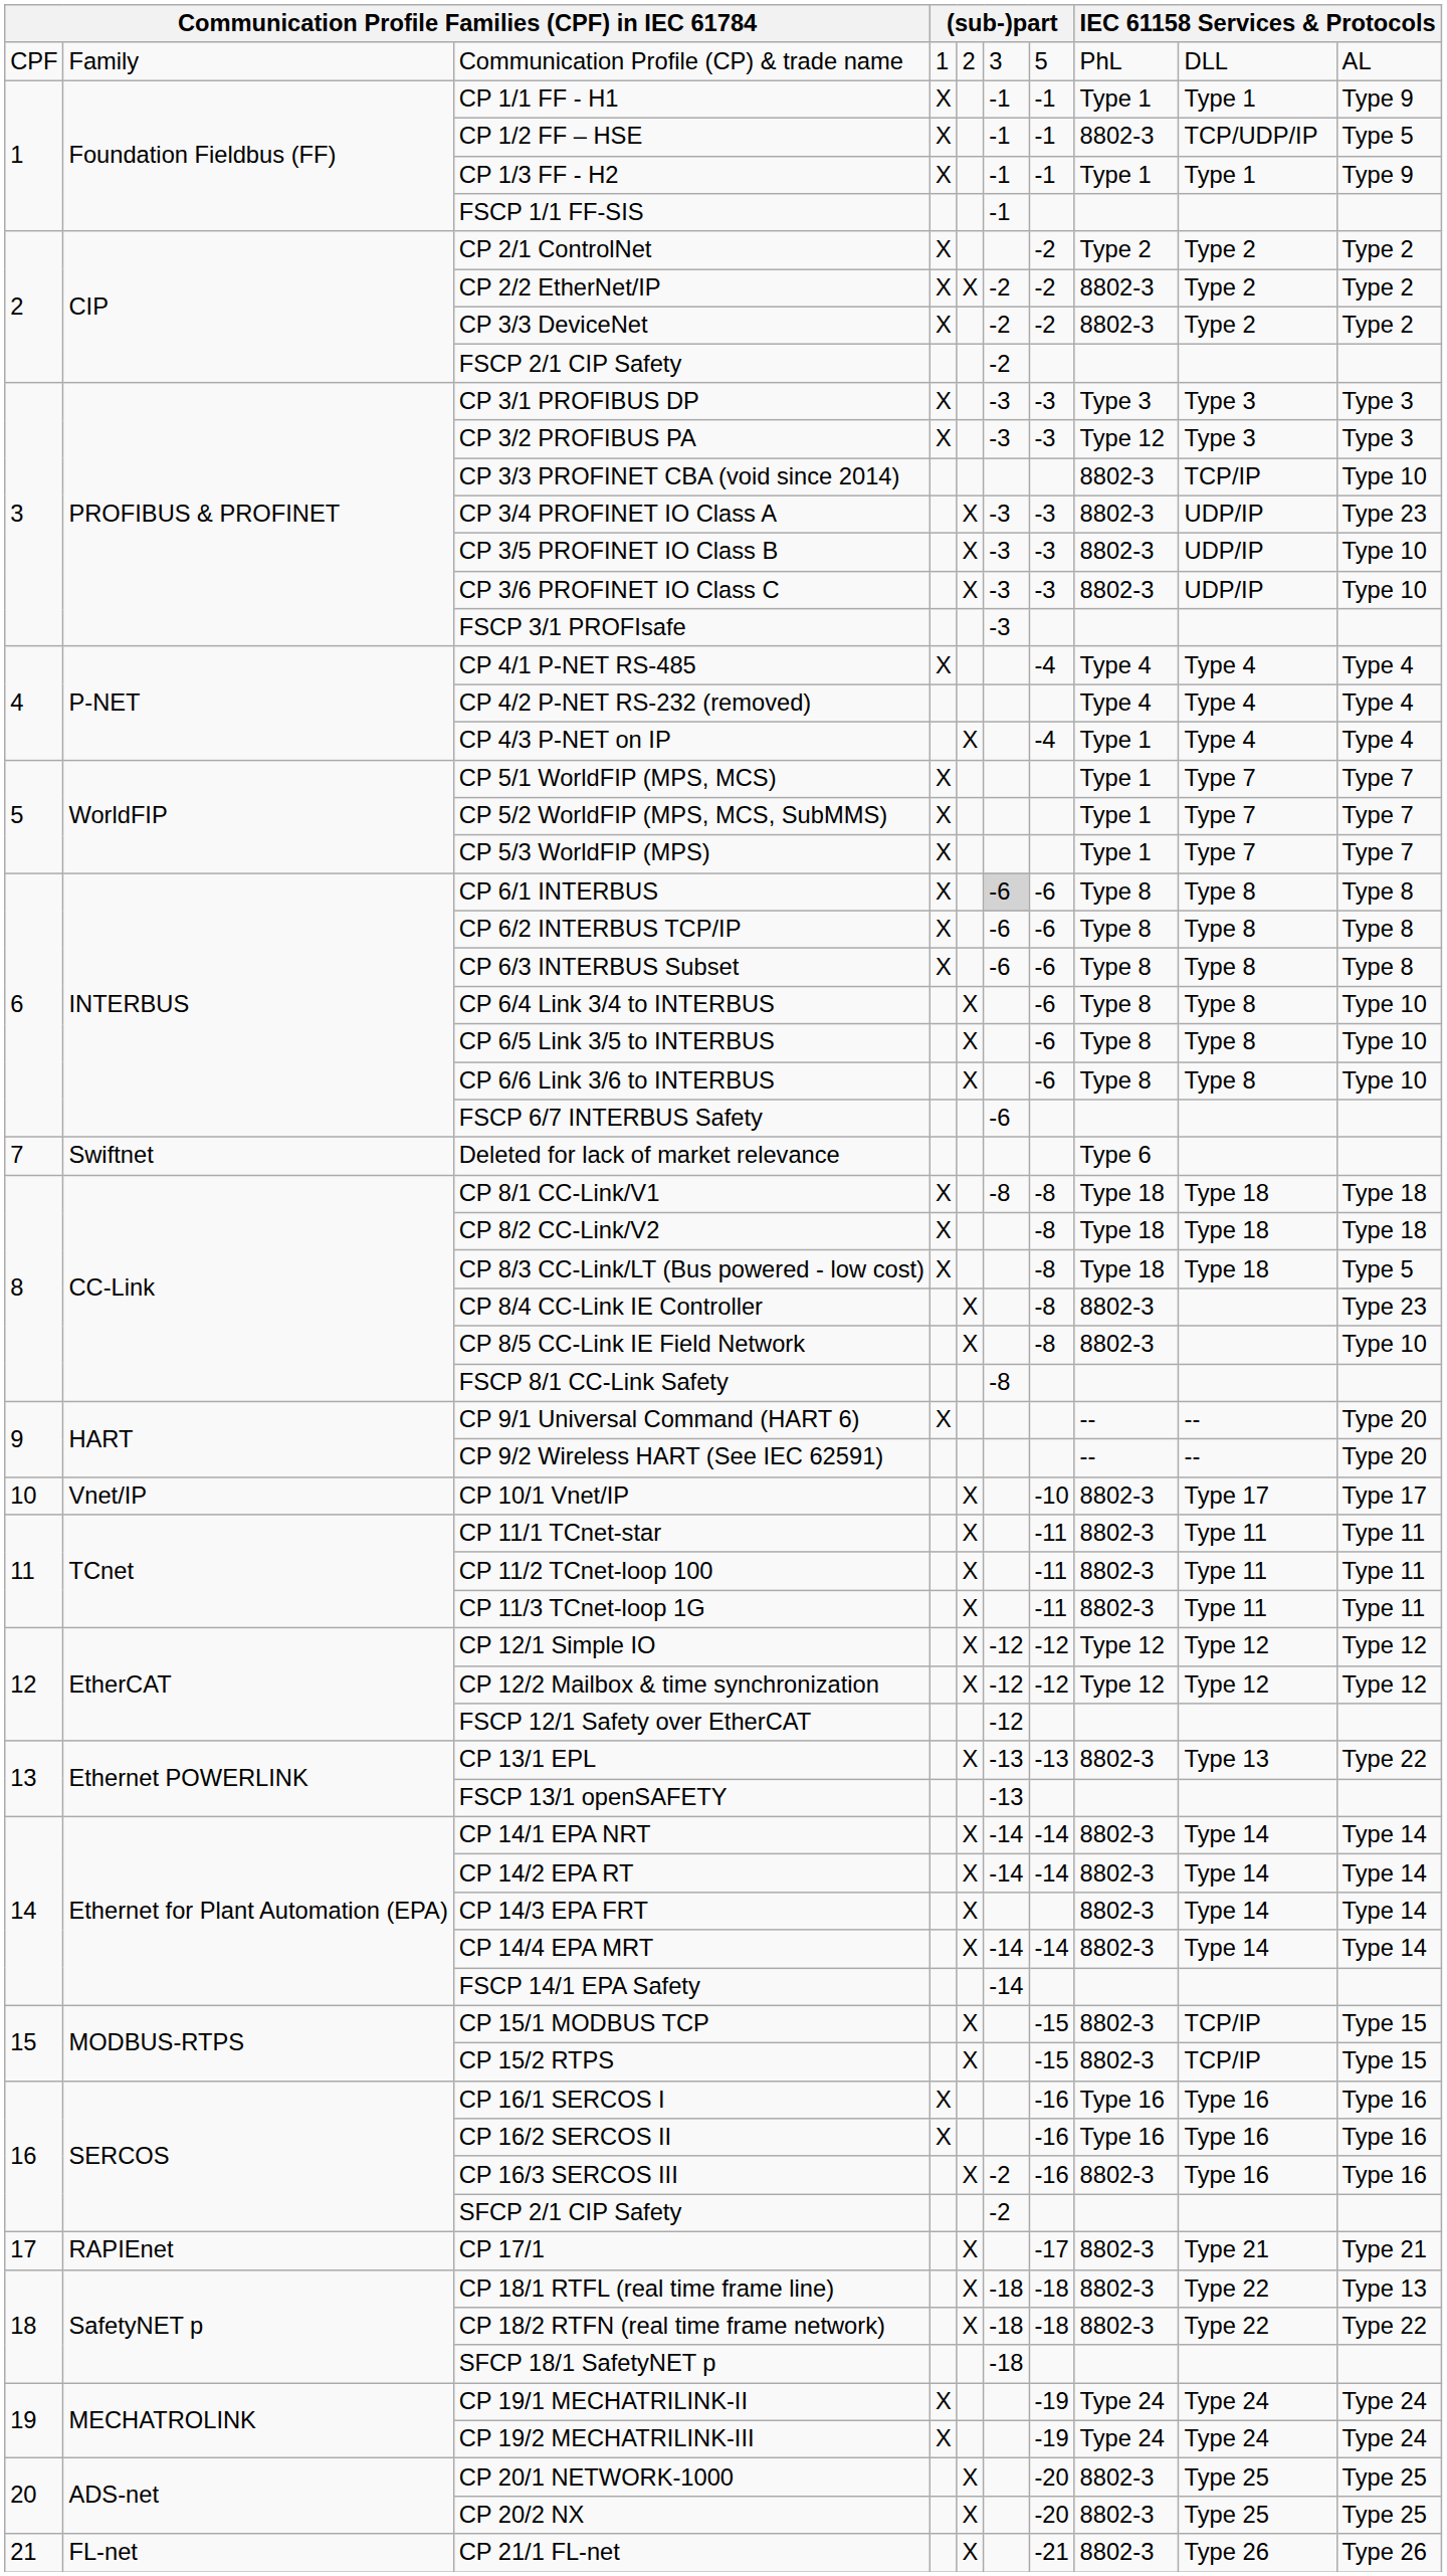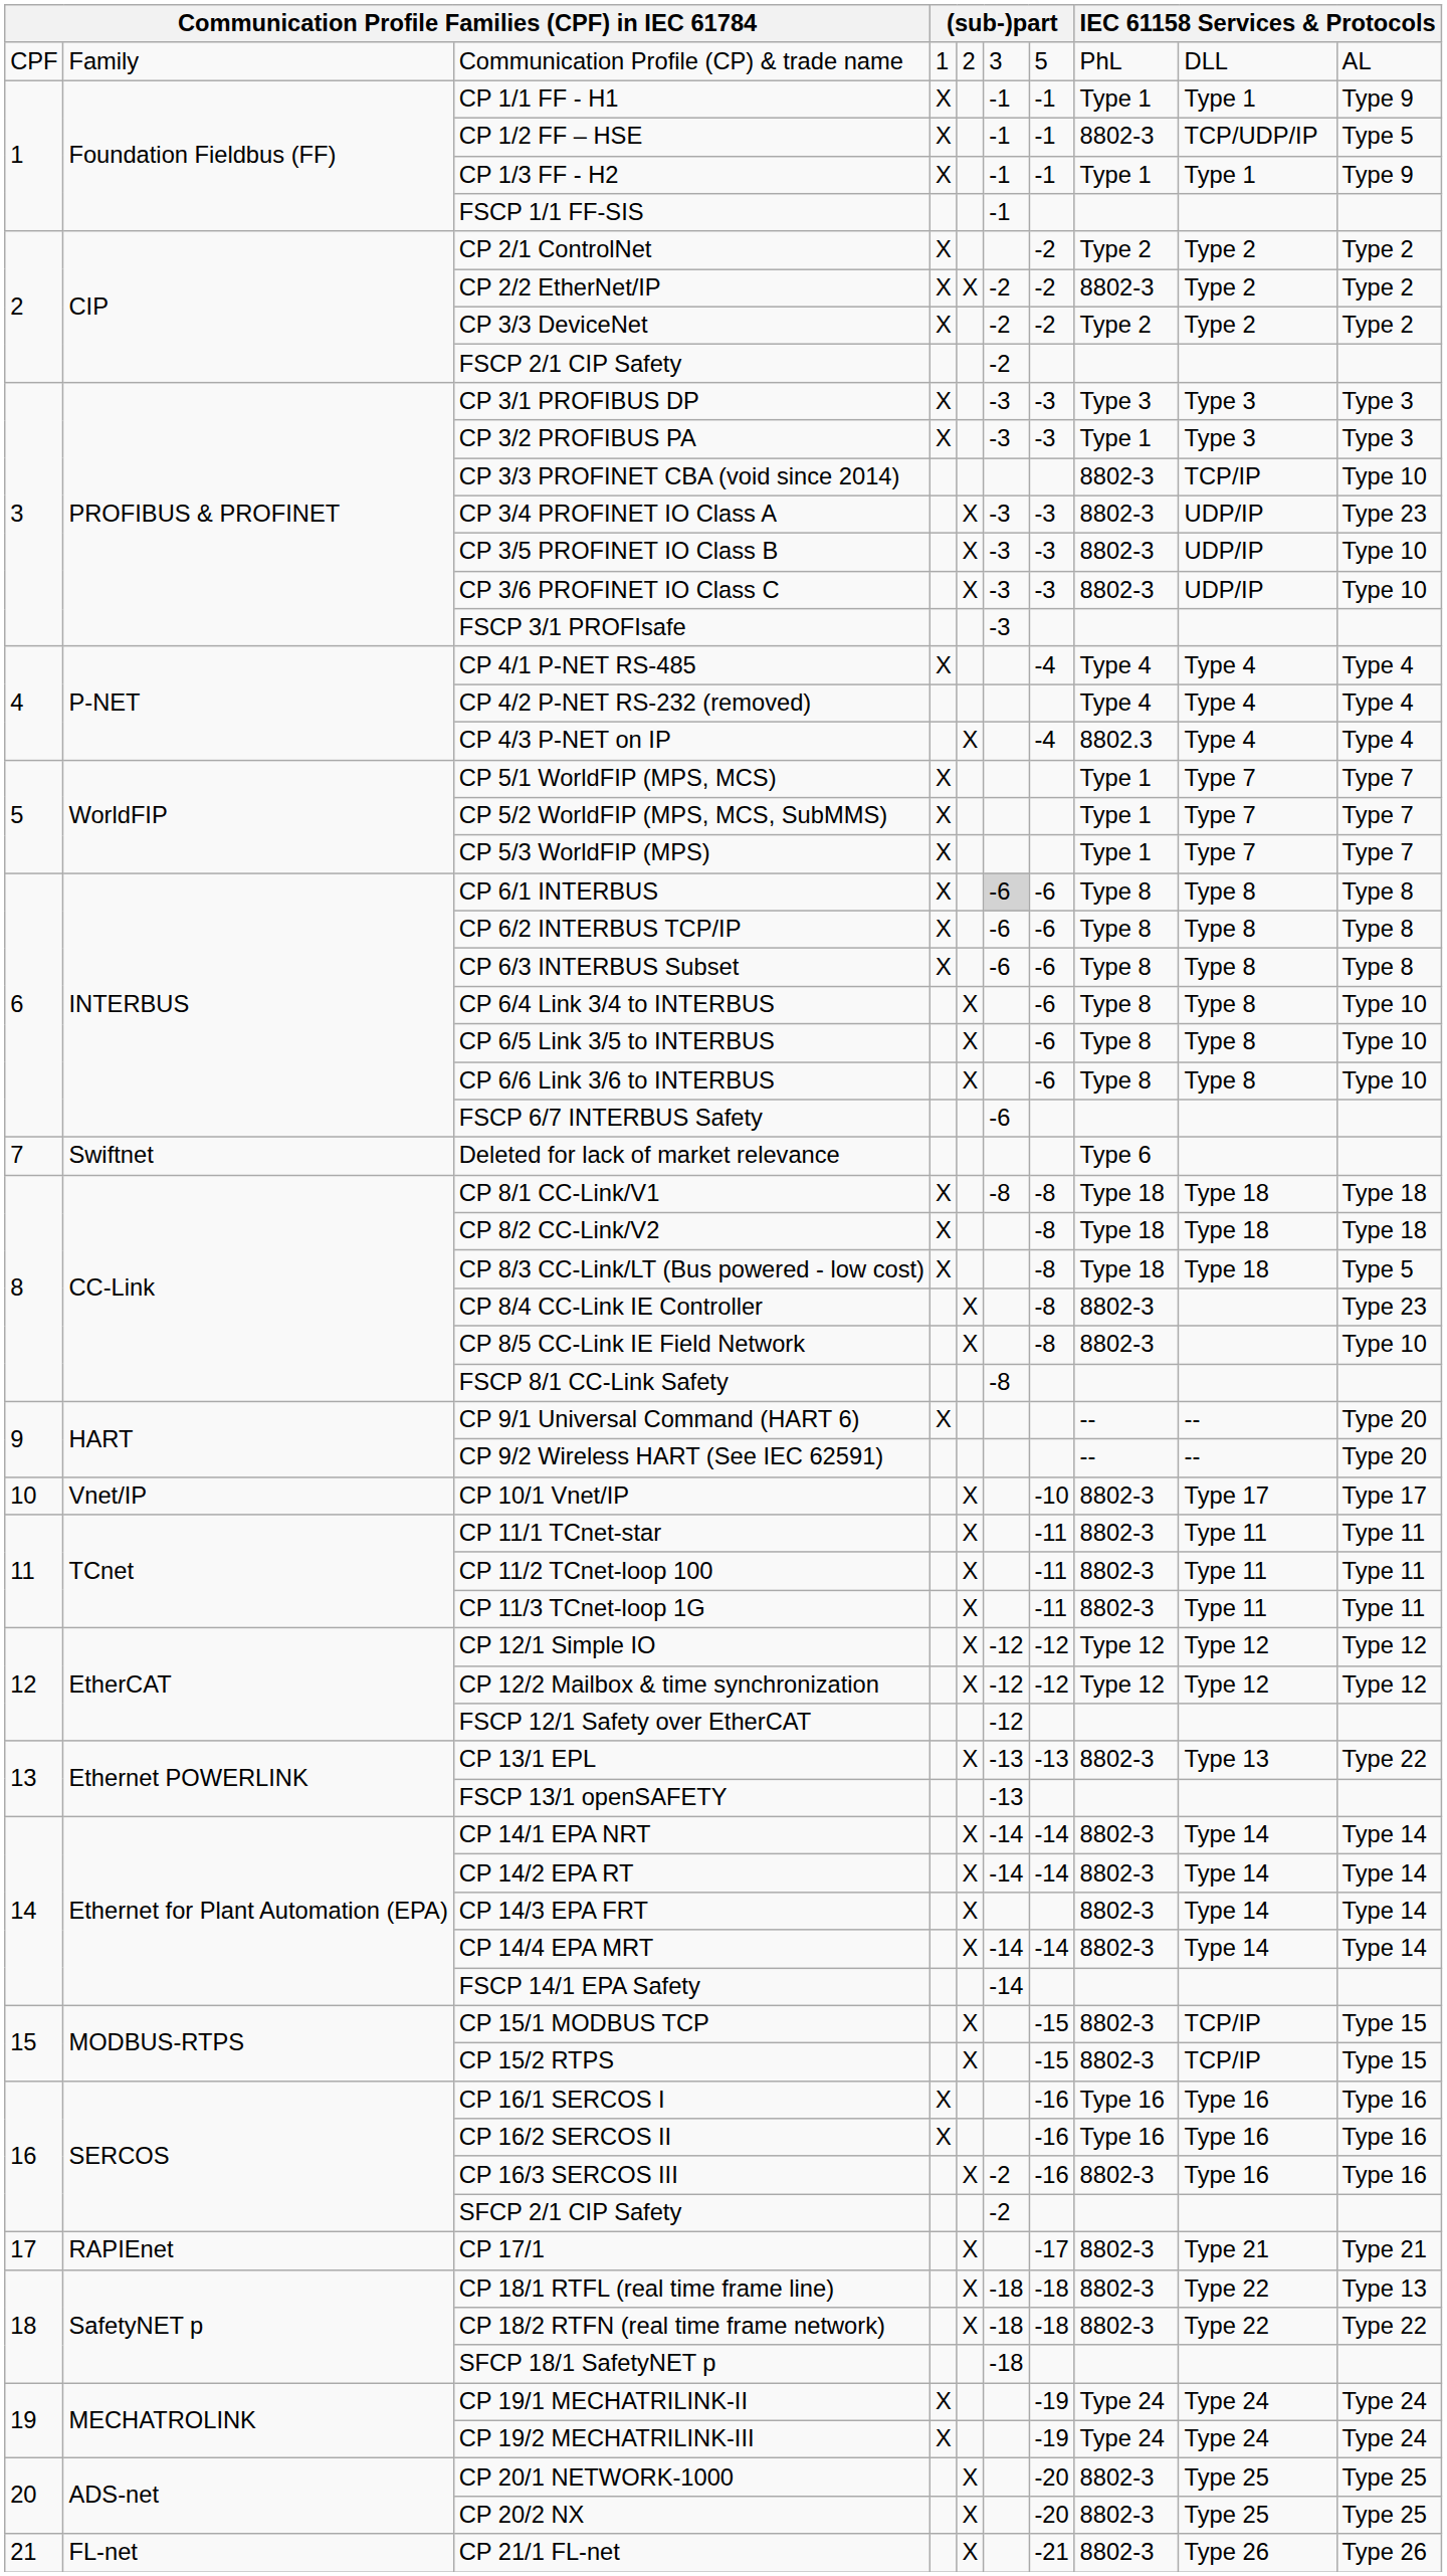CP 3/3 DeviceNet | column 8: 8802-3 -> Type 2
CP 3/2 PROFIBUS PA | column 8: Type 12 -> Type 1
CP 4/3 P-NET on IP | column 8: Type 1 -> 8802.3
